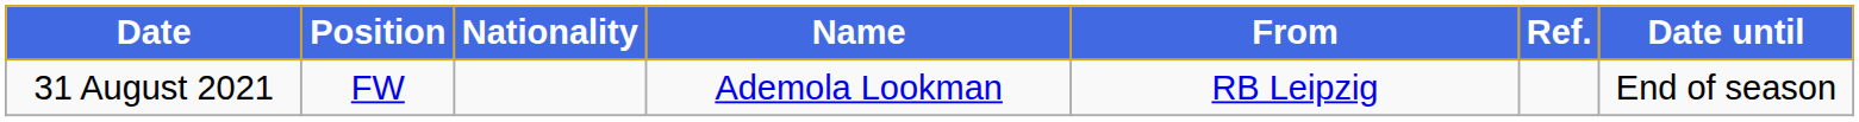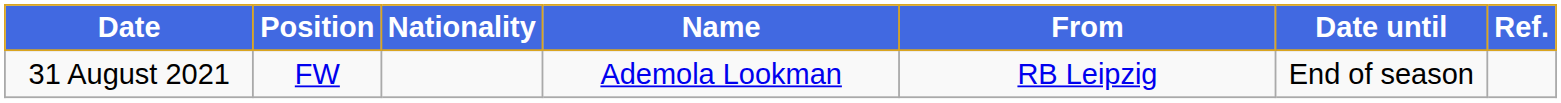columns swapped: Date until <-> Ref.
